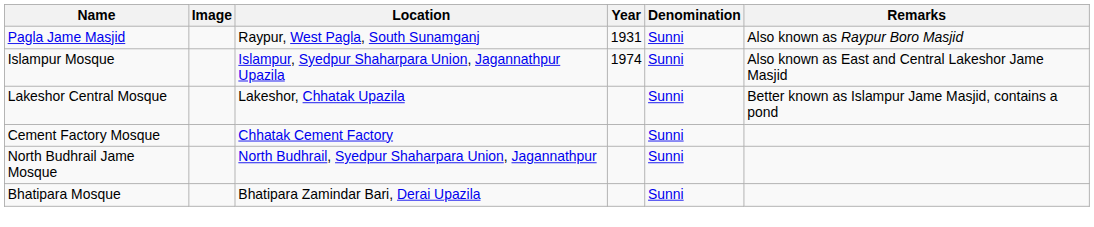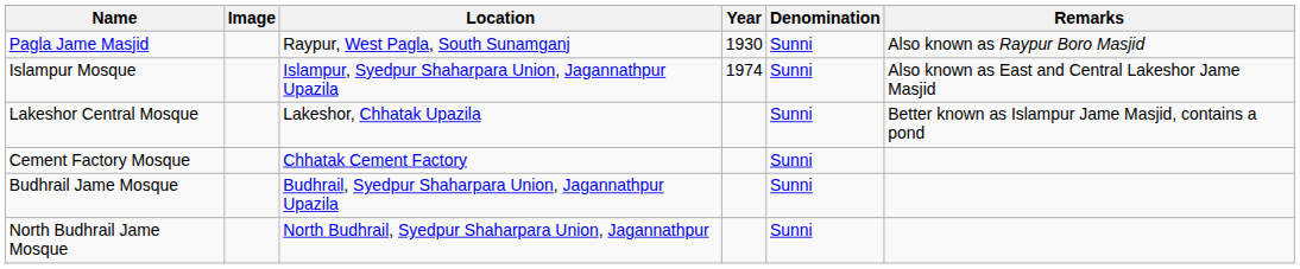Pagla Jame Masjid | Year: 1931 -> 1930
+ row: Budhrail Jame Mosque | Budhrail, Syedpur Shaharpara Union, Jagannathpur Upazila | Sunni
- row: Bhatipara Mosque | Bhatipara Zamindar Bari, Derai Upazila | Sunni
